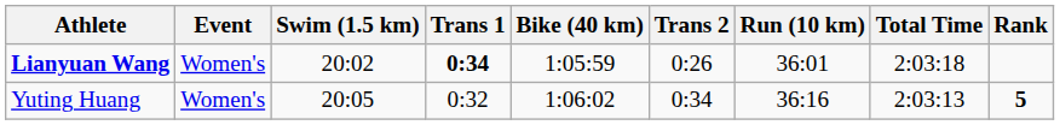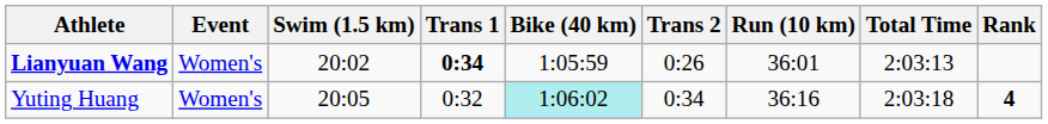Lianyuan Wang | Total Time: 2:03:18 -> 2:03:13
Yuting Huang | Bike (40 km): no background -> paleturquoise background
Yuting Huang | Total Time: 2:03:13 -> 2:03:18
Yuting Huang | Rank: 5 -> 4
